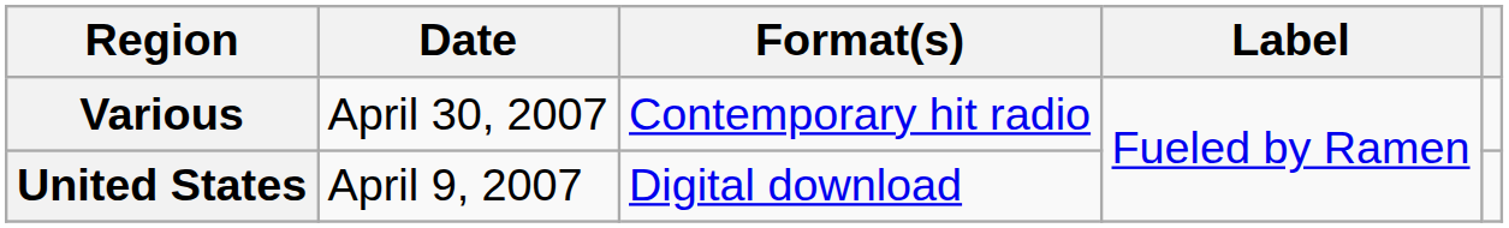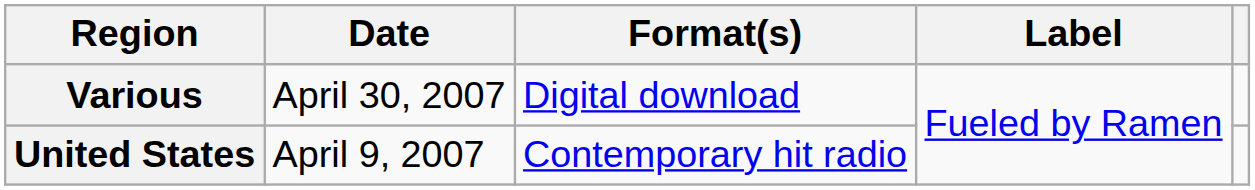Various | Format(s): Contemporary hit radio -> Digital download
United States | Format(s): Digital download -> Contemporary hit radio
